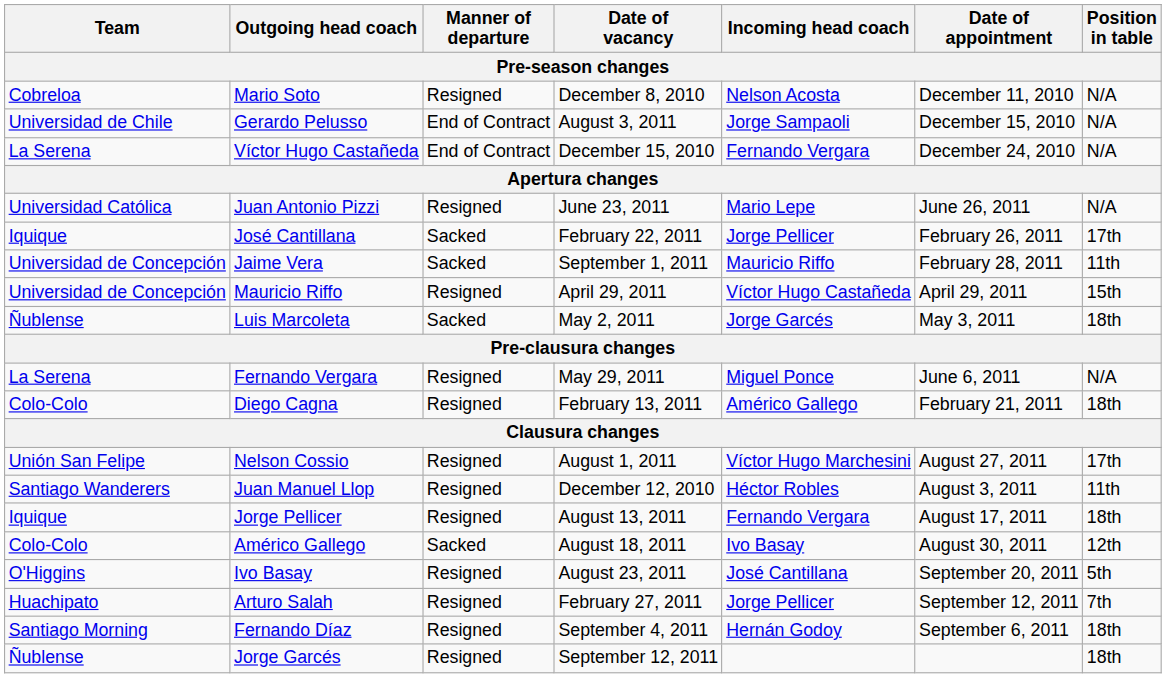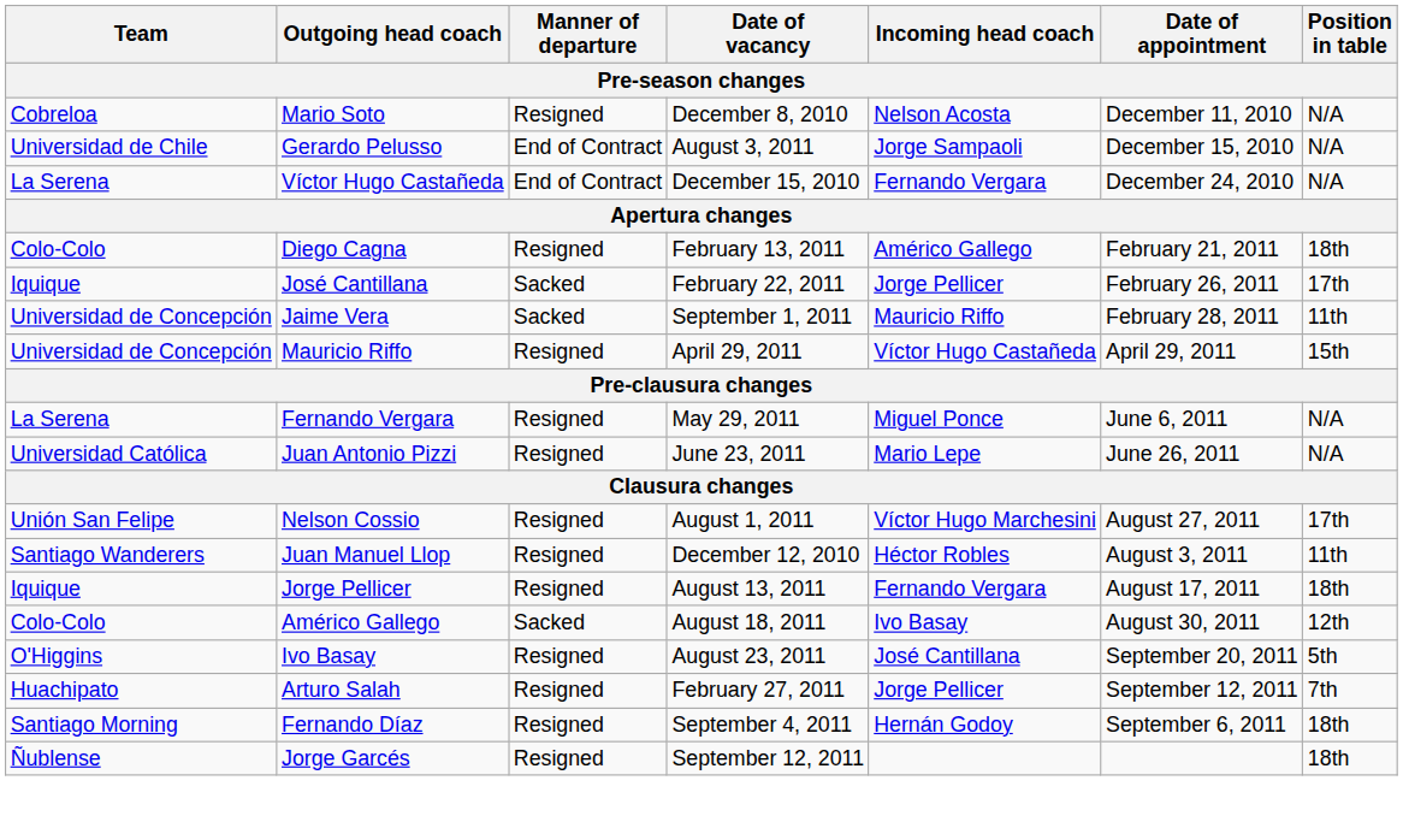rows swapped: Diego Cagna <-> Juan Antonio Pizzi
- row: Ñublense | Luis Marcoleta | Sacked | May 2, 2011 | Jorge Garcés | May 3, 2011 | 18th
